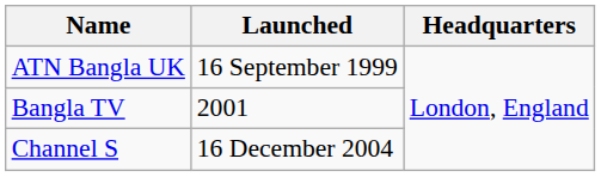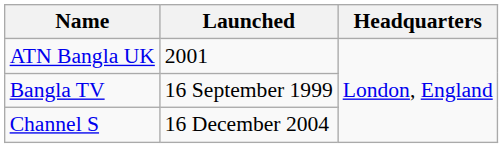ATN Bangla UK | Launched: 16 September 1999 -> 2001
Bangla TV | Launched: 2001 -> 16 September 1999
